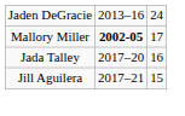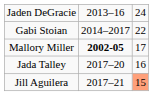+ row: Gabi Stoian | 2014–2017 | 22
Jill Aguilera | column 3: no background -> lightsalmon background
